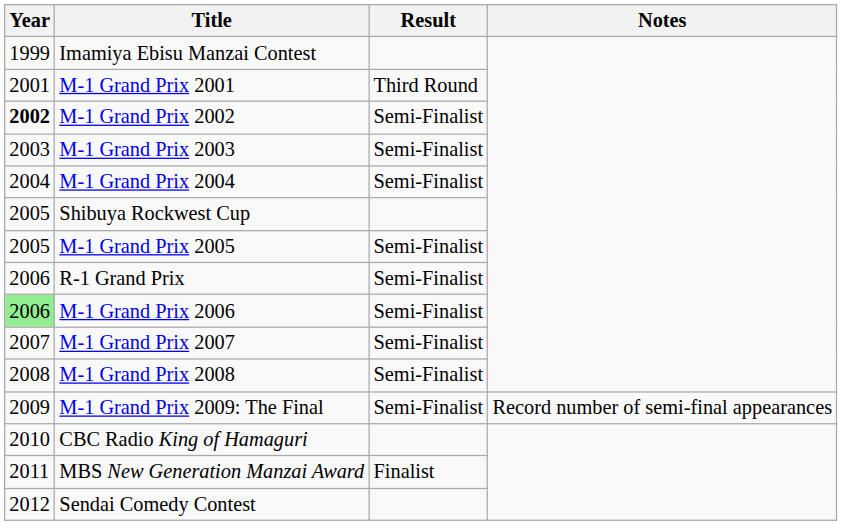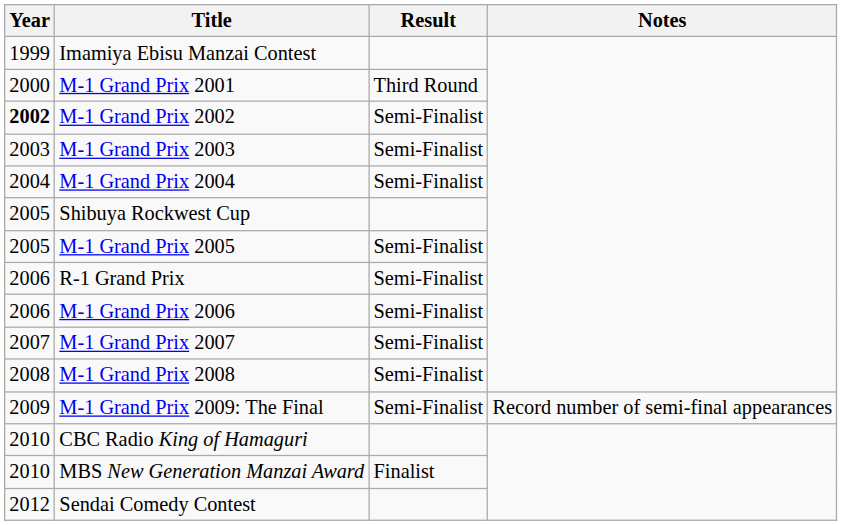M-1 Grand Prix 2001 | Year: 2001 -> 2000
M-1 Grand Prix 2006 | Year: lightgreen background -> no background
MBS New Generation Manzai Award | Year: 2011 -> 2010
